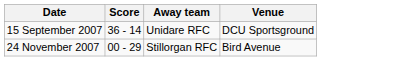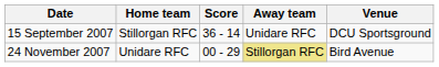+ column: Home team | Stillorgan RFC | Unidare RFC
24 November 2007 | Away team: no background -> khaki background
